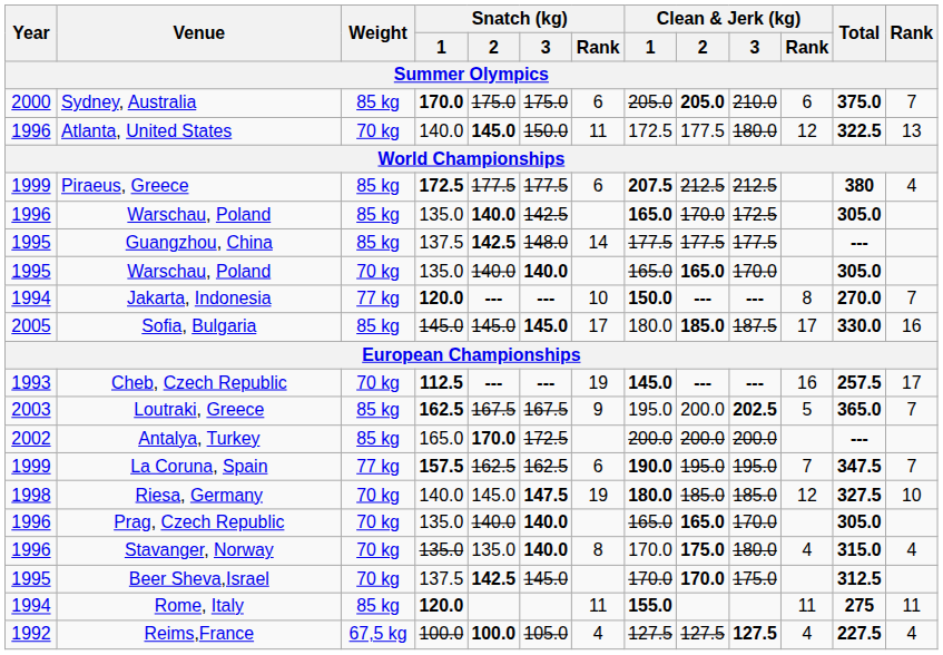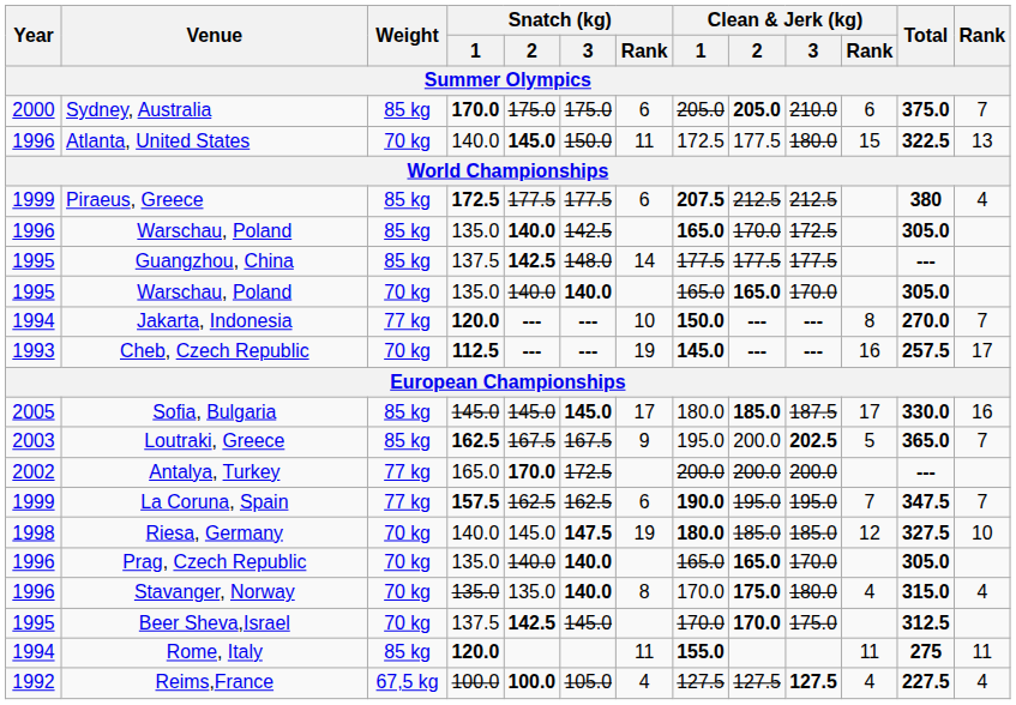Atlanta, United States | Clean & Jerk (kg) / Rank: 12 -> 15
rows swapped: Cheb, Czech Republic <-> Sofia, Bulgaria
Antalya, Turkey | Weight: 85 kg -> 77 kg
